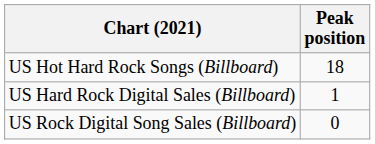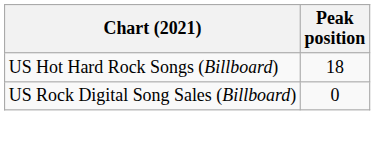- row: US Hard Rock Digital Sales (Billboard) | 1
